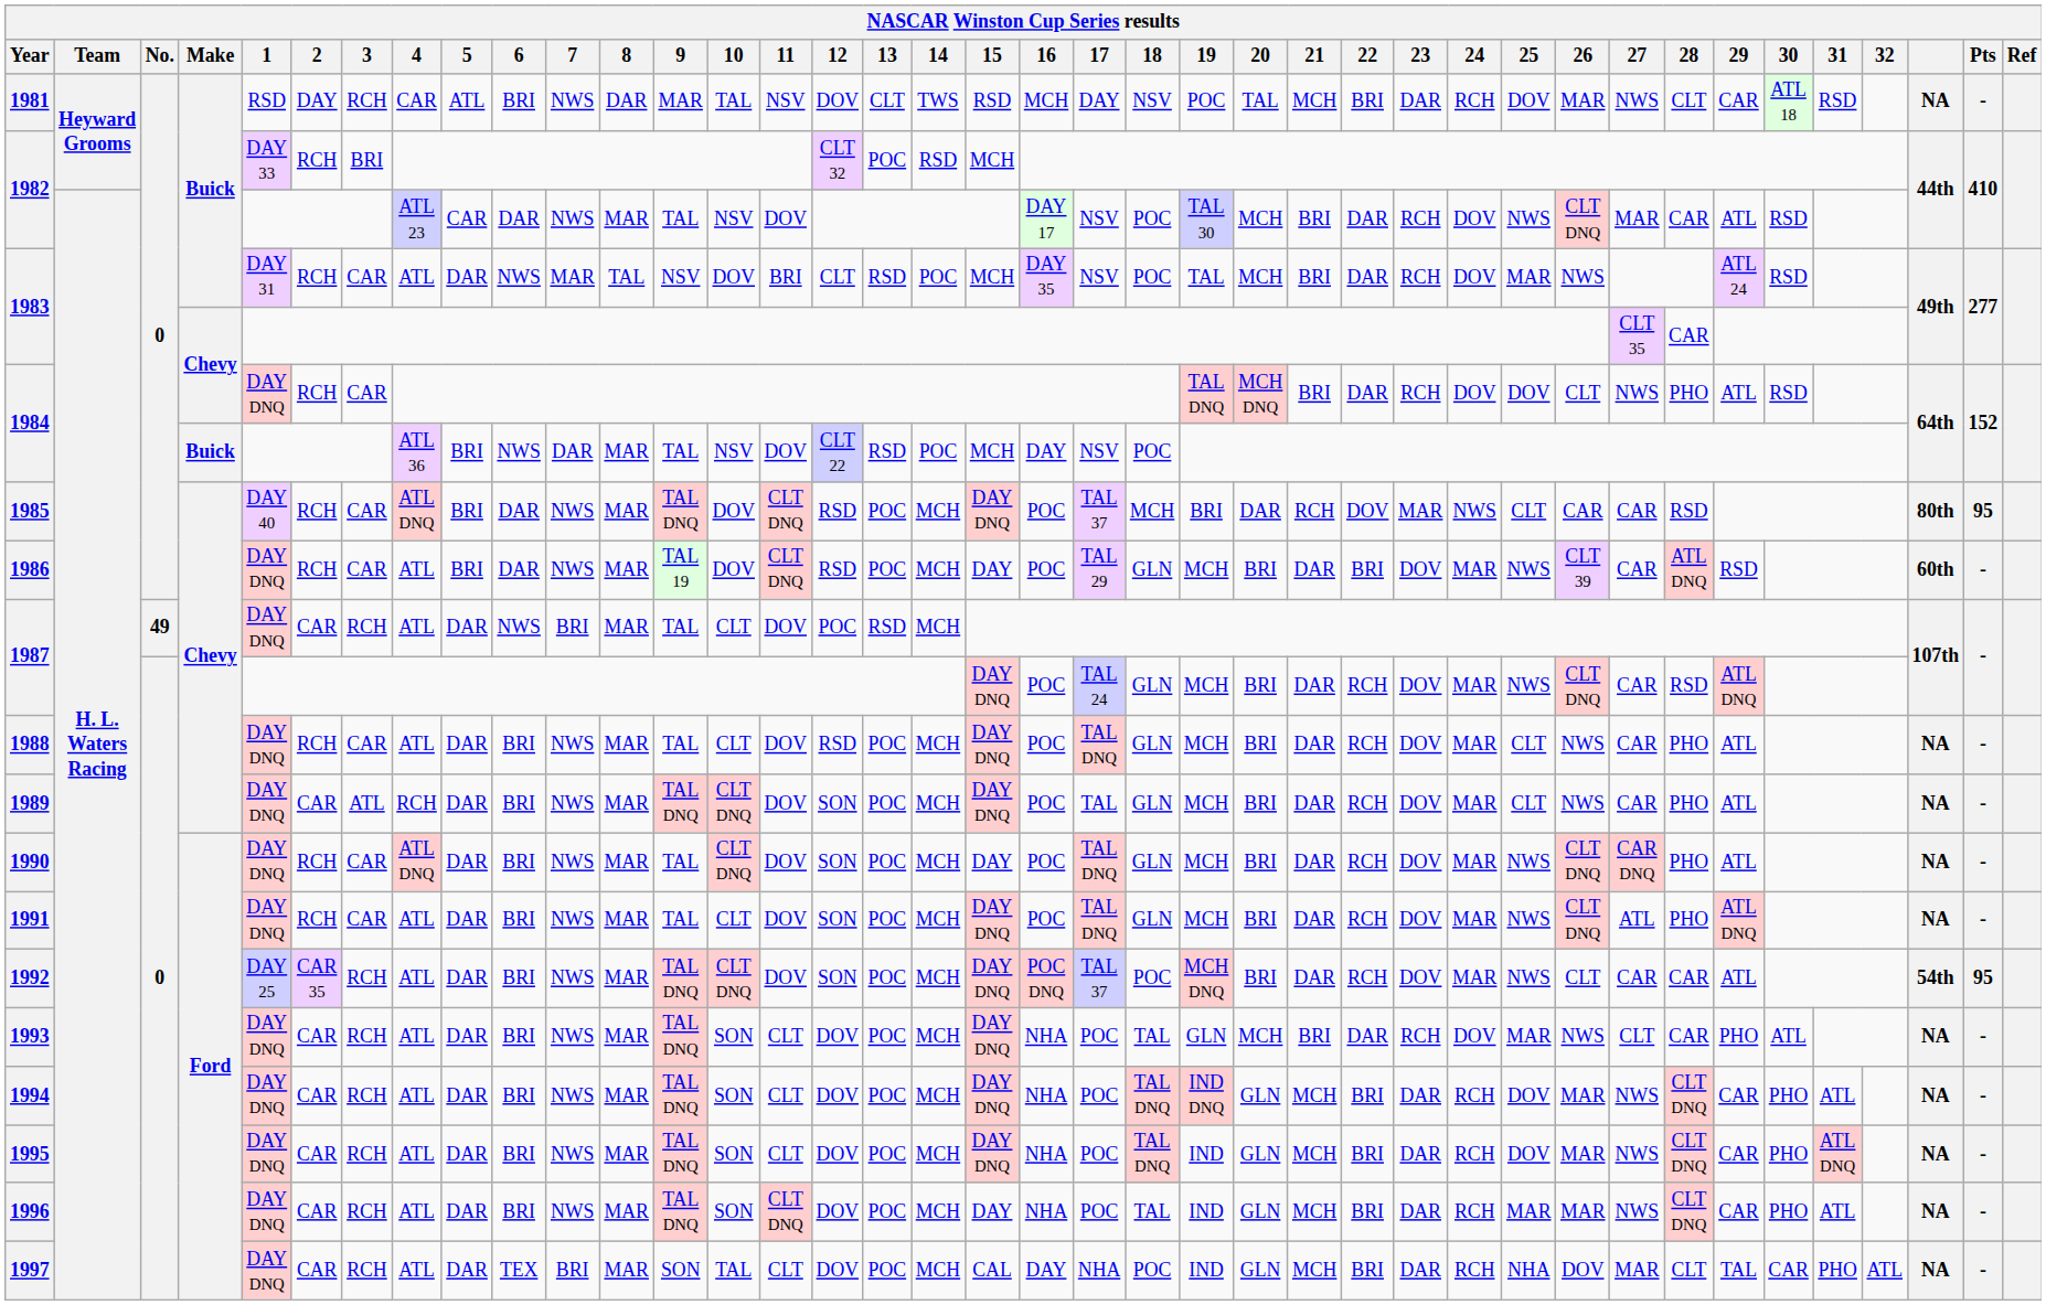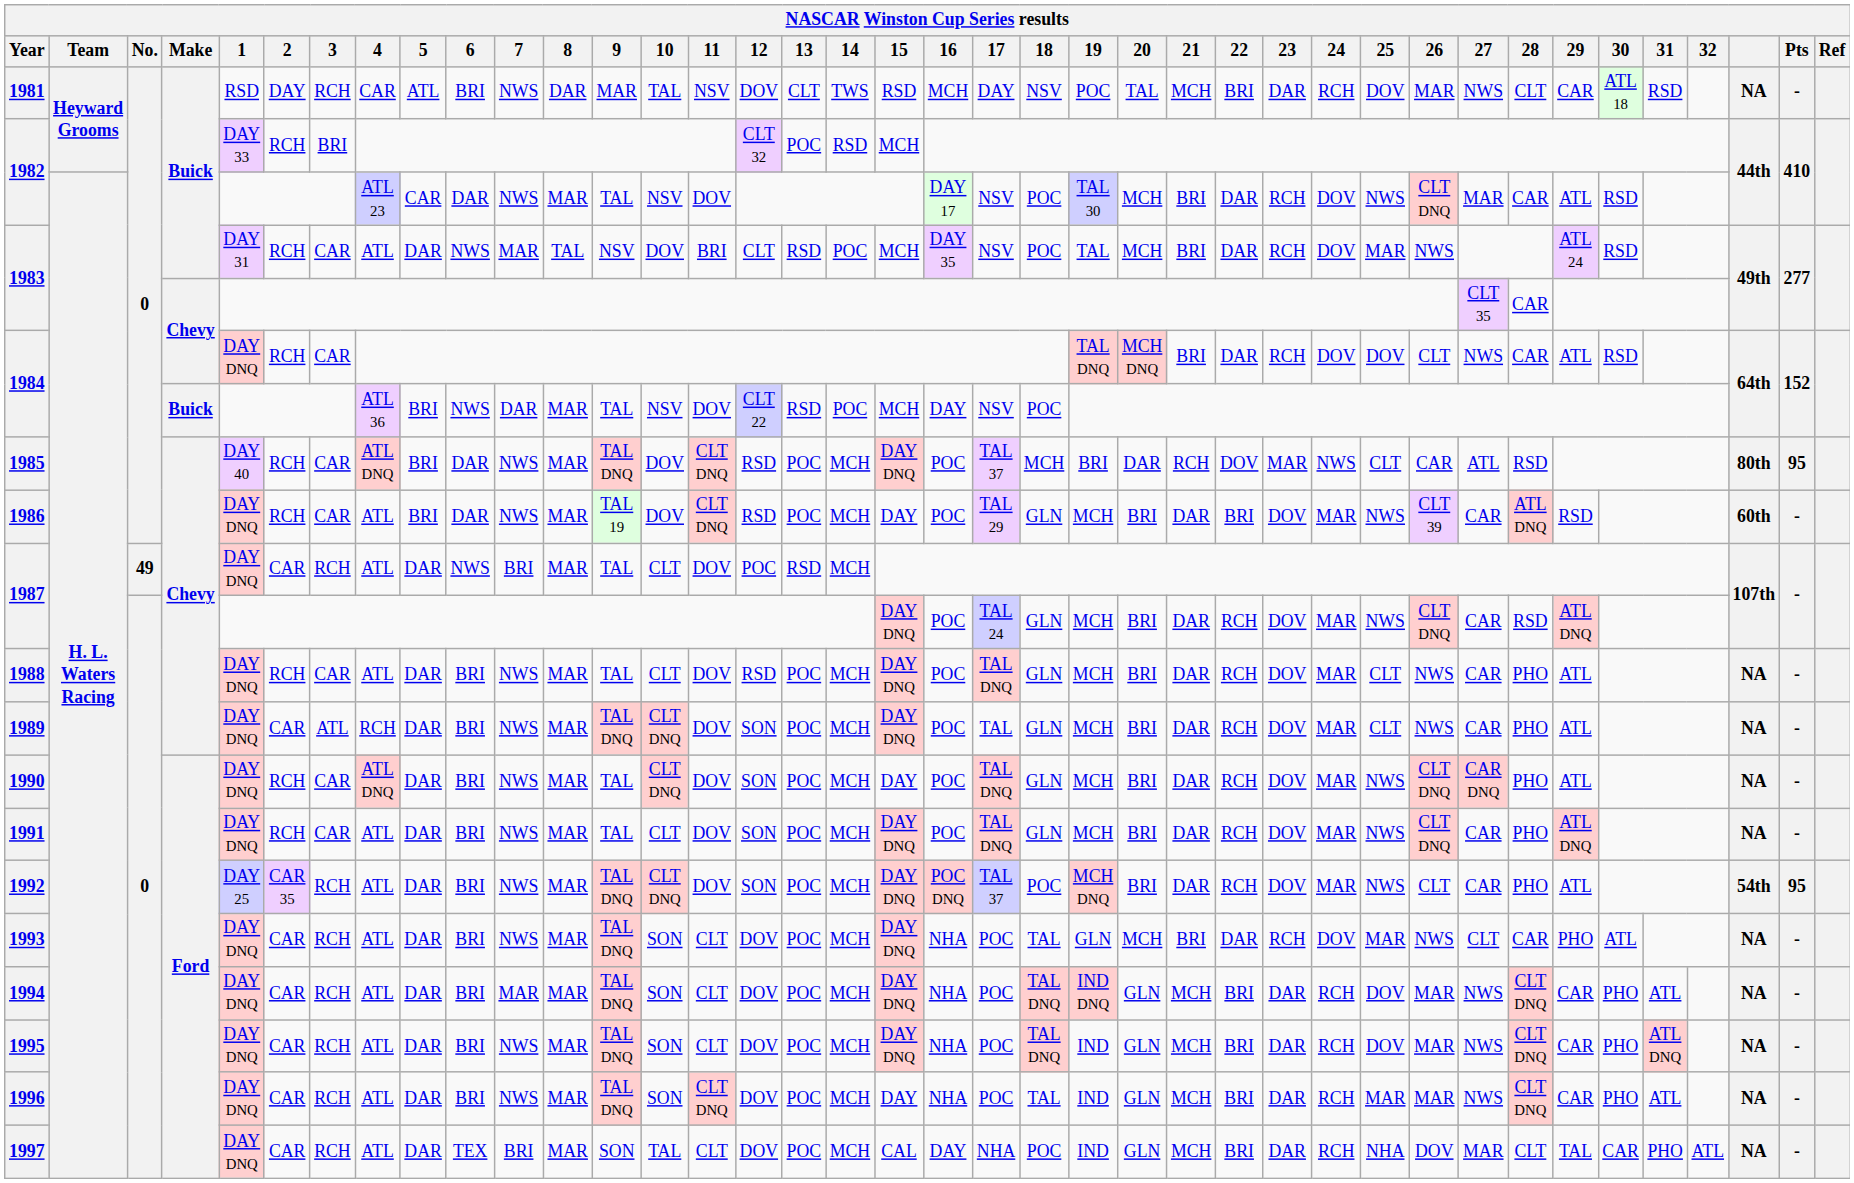1984 / Chevy | 28: PHO -> CAR
1985 | 27: CAR -> ATL
1991 | 27: ATL -> CAR
1992 | 28: CAR -> PHO
1994 | 7: NWS -> MAR
